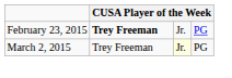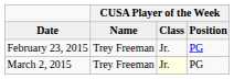+ row: Date | Name | Class | Position
February 23, 2015 | column 2: bold -> normal
